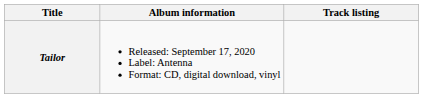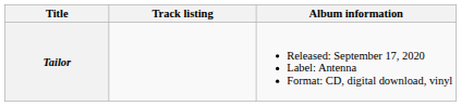columns swapped: Album information <-> Track listing
